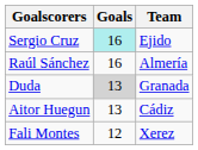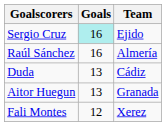Duda | Goals: lightgrey background -> no background
Duda | Team: Granada -> Cádiz
Aitor Huegun | Team: Cádiz -> Granada
